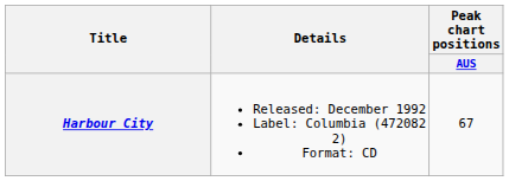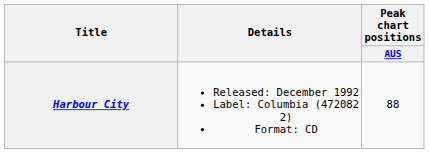Harbour City | Peak chart positions / AUS: 67 -> 88
